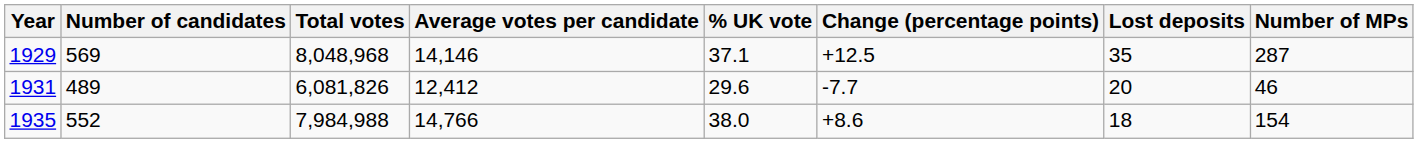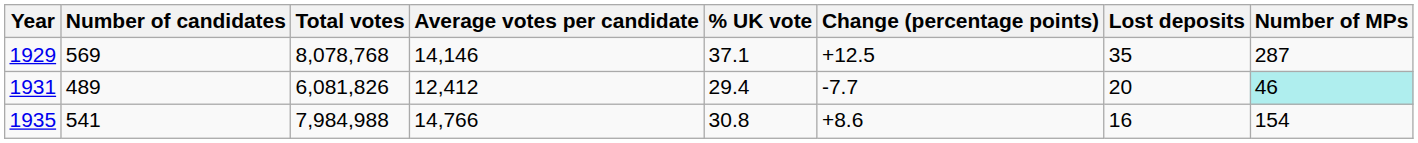1929 | Total votes: 8,048,968 -> 8,078,768
1931 | % UK vote: 29.6 -> 29.4
1931 | Number of MPs: no background -> paleturquoise background
1935 | Number of candidates: 552 -> 541
1935 | % UK vote: 38.0 -> 30.8
1935 | Lost deposits: 18 -> 16
